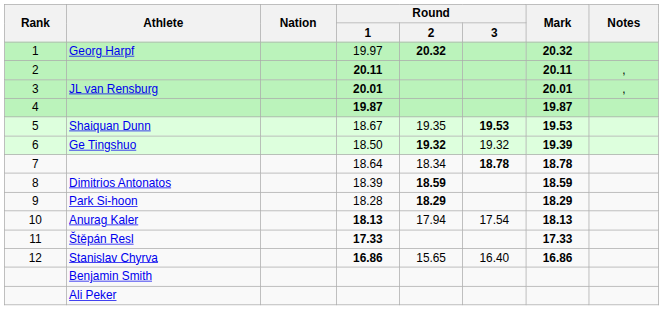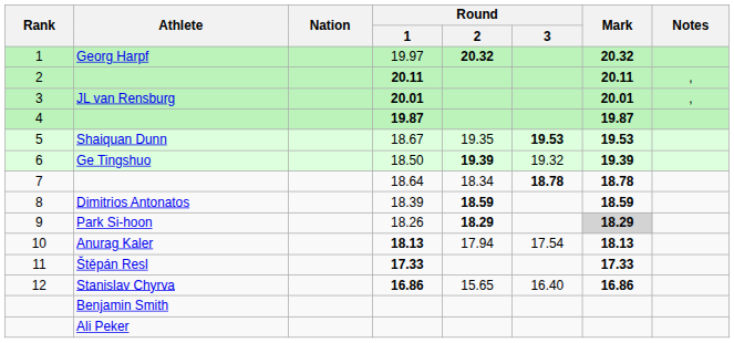6 | Round / 2: 19.32 -> 19.39
9 | Round / 1: 18.28 -> 18.26
9 | Mark: no background -> lightgrey background
